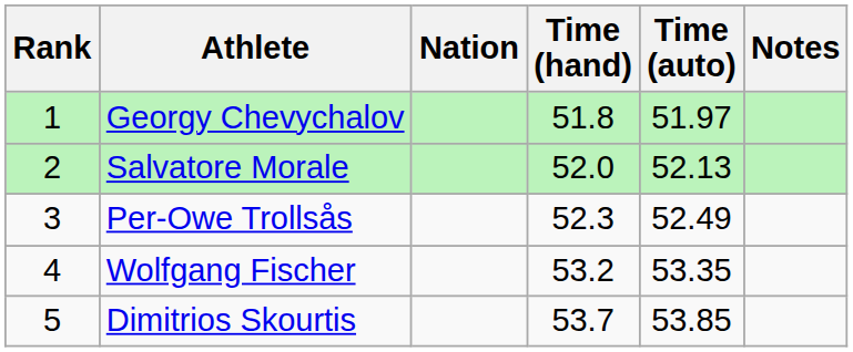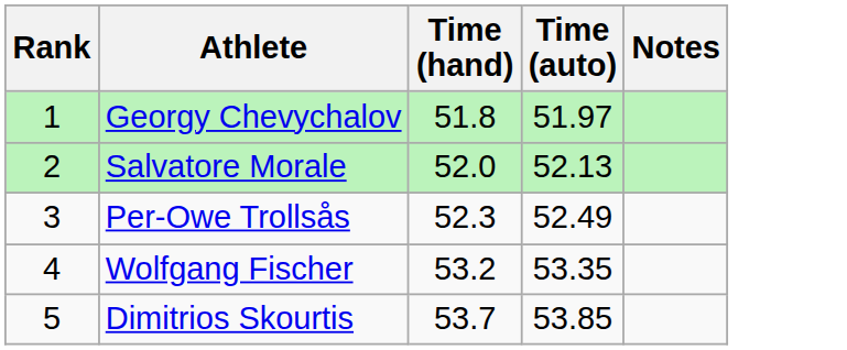- column: Nation
